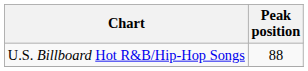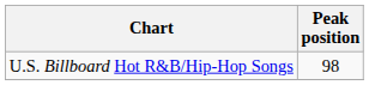U.S. Billboard Hot R&B/Hip-Hop Songs | Peak position: 88 -> 98
